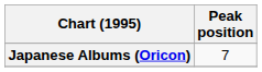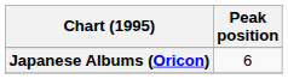Japanese Albums (Oricon) | Peak position: 7 -> 6
